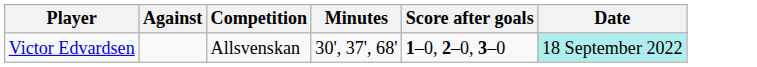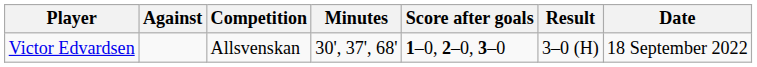+ column: Result | 3–0 (H)
Victor Edvardsen | Date: paleturquoise background -> no background
